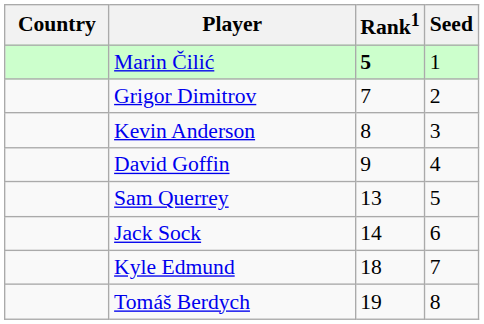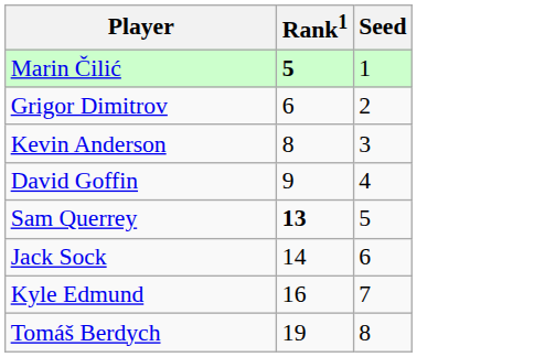- column: Country
Grigor Dimitrov | Rank1: 7 -> 6
Sam Querrey | Rank1: normal -> bold
Kyle Edmund | Rank1: 18 -> 16
